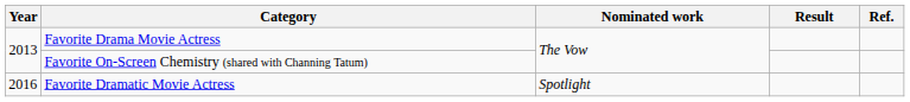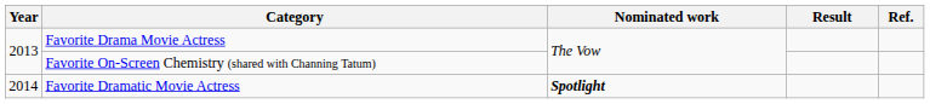Favorite Dramatic Movie Actress | Year: 2016 -> 2014
Favorite Dramatic Movie Actress | Nominated work: normal -> bold
